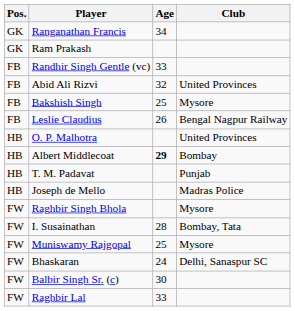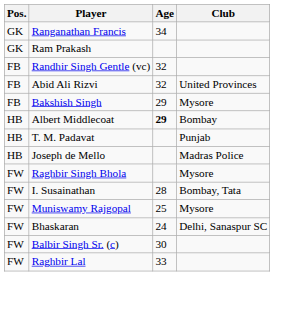Randhir Singh Gentle (vc) | Age: 33 -> 32
Bakshish Singh | Age: 25 -> 29
- row: FB | Leslie Claudius | 26 | Bengal Nagpur Railway
- row: HB | O. P. Malhotra | United Provinces
